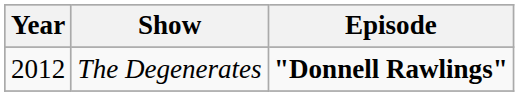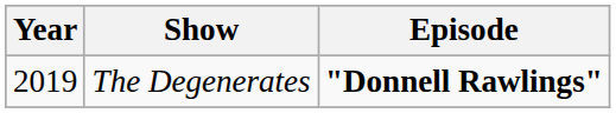The Degenerates | Year: 2012 -> 2019
